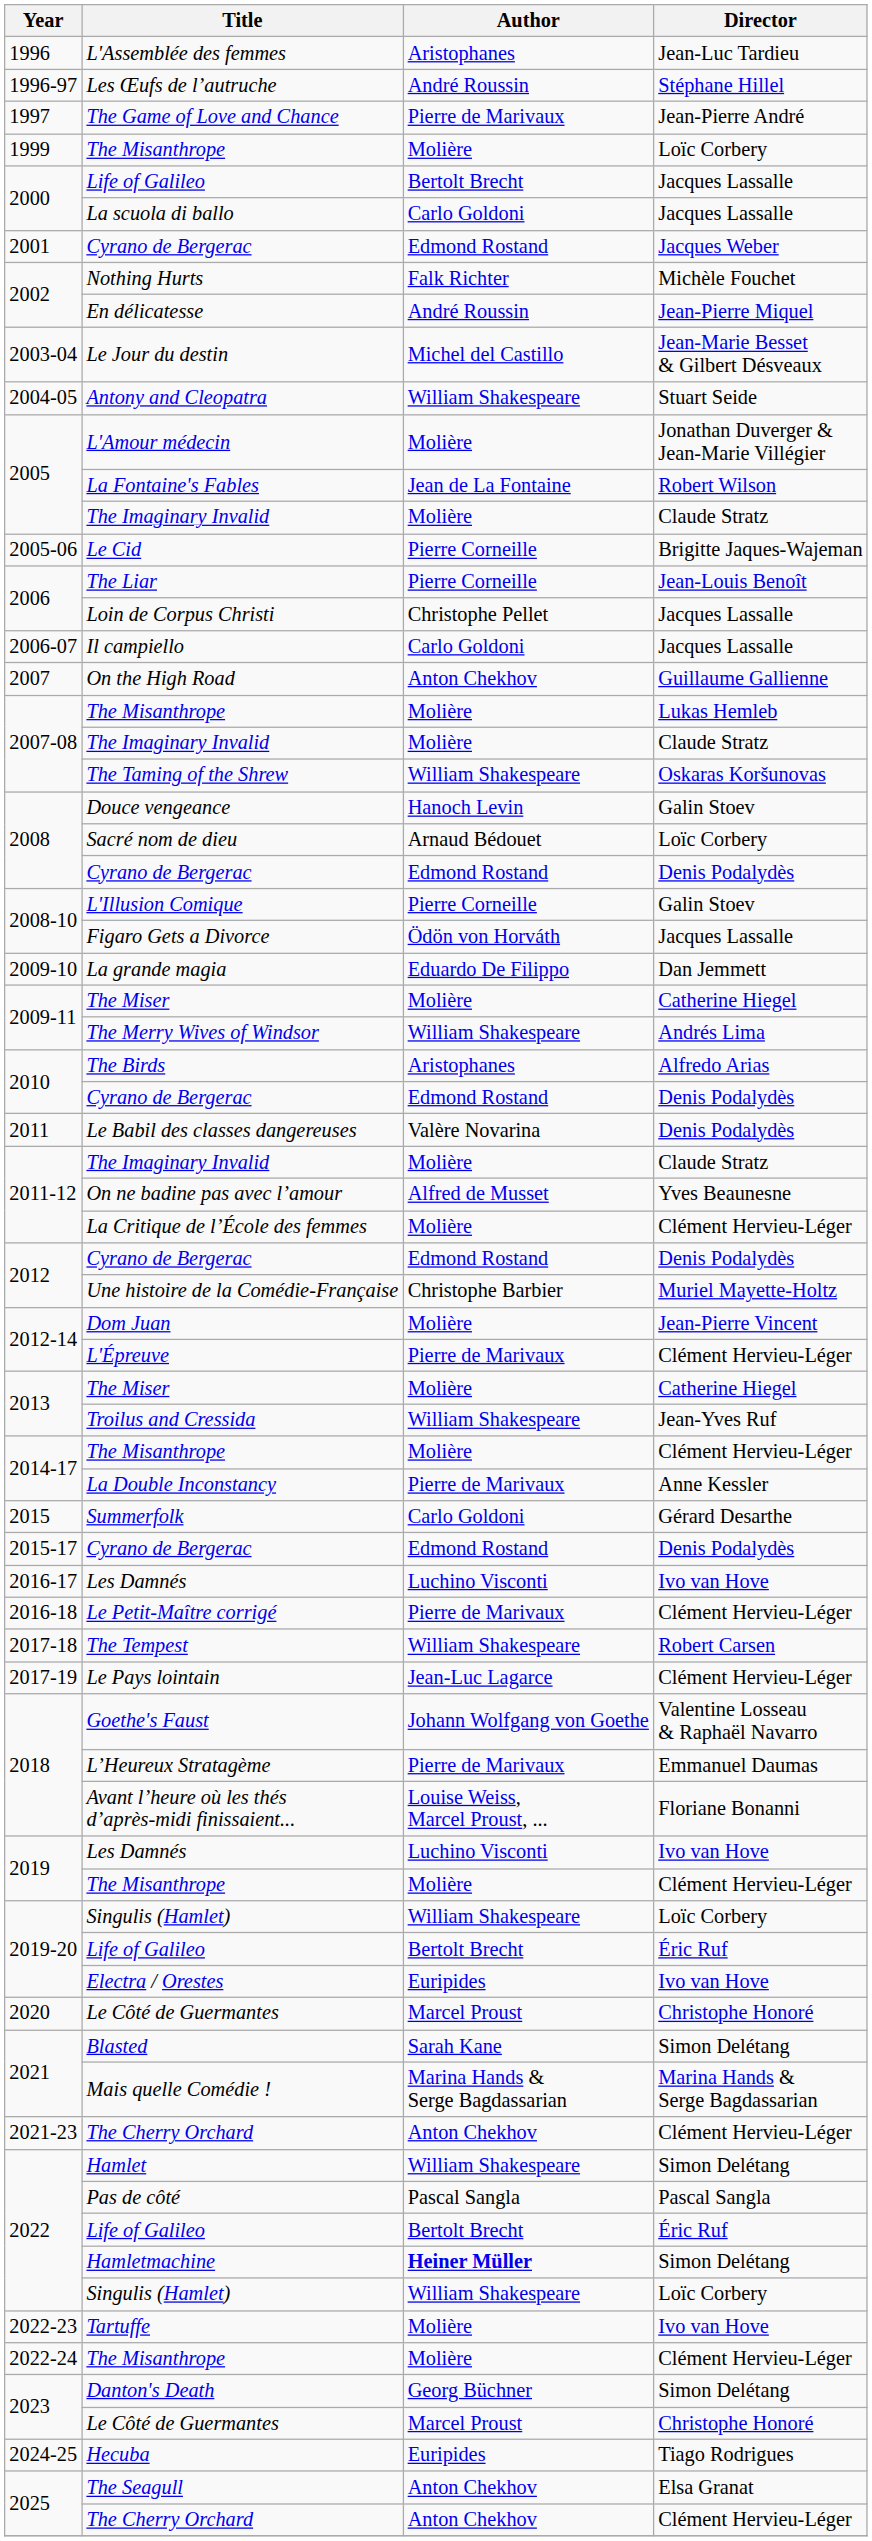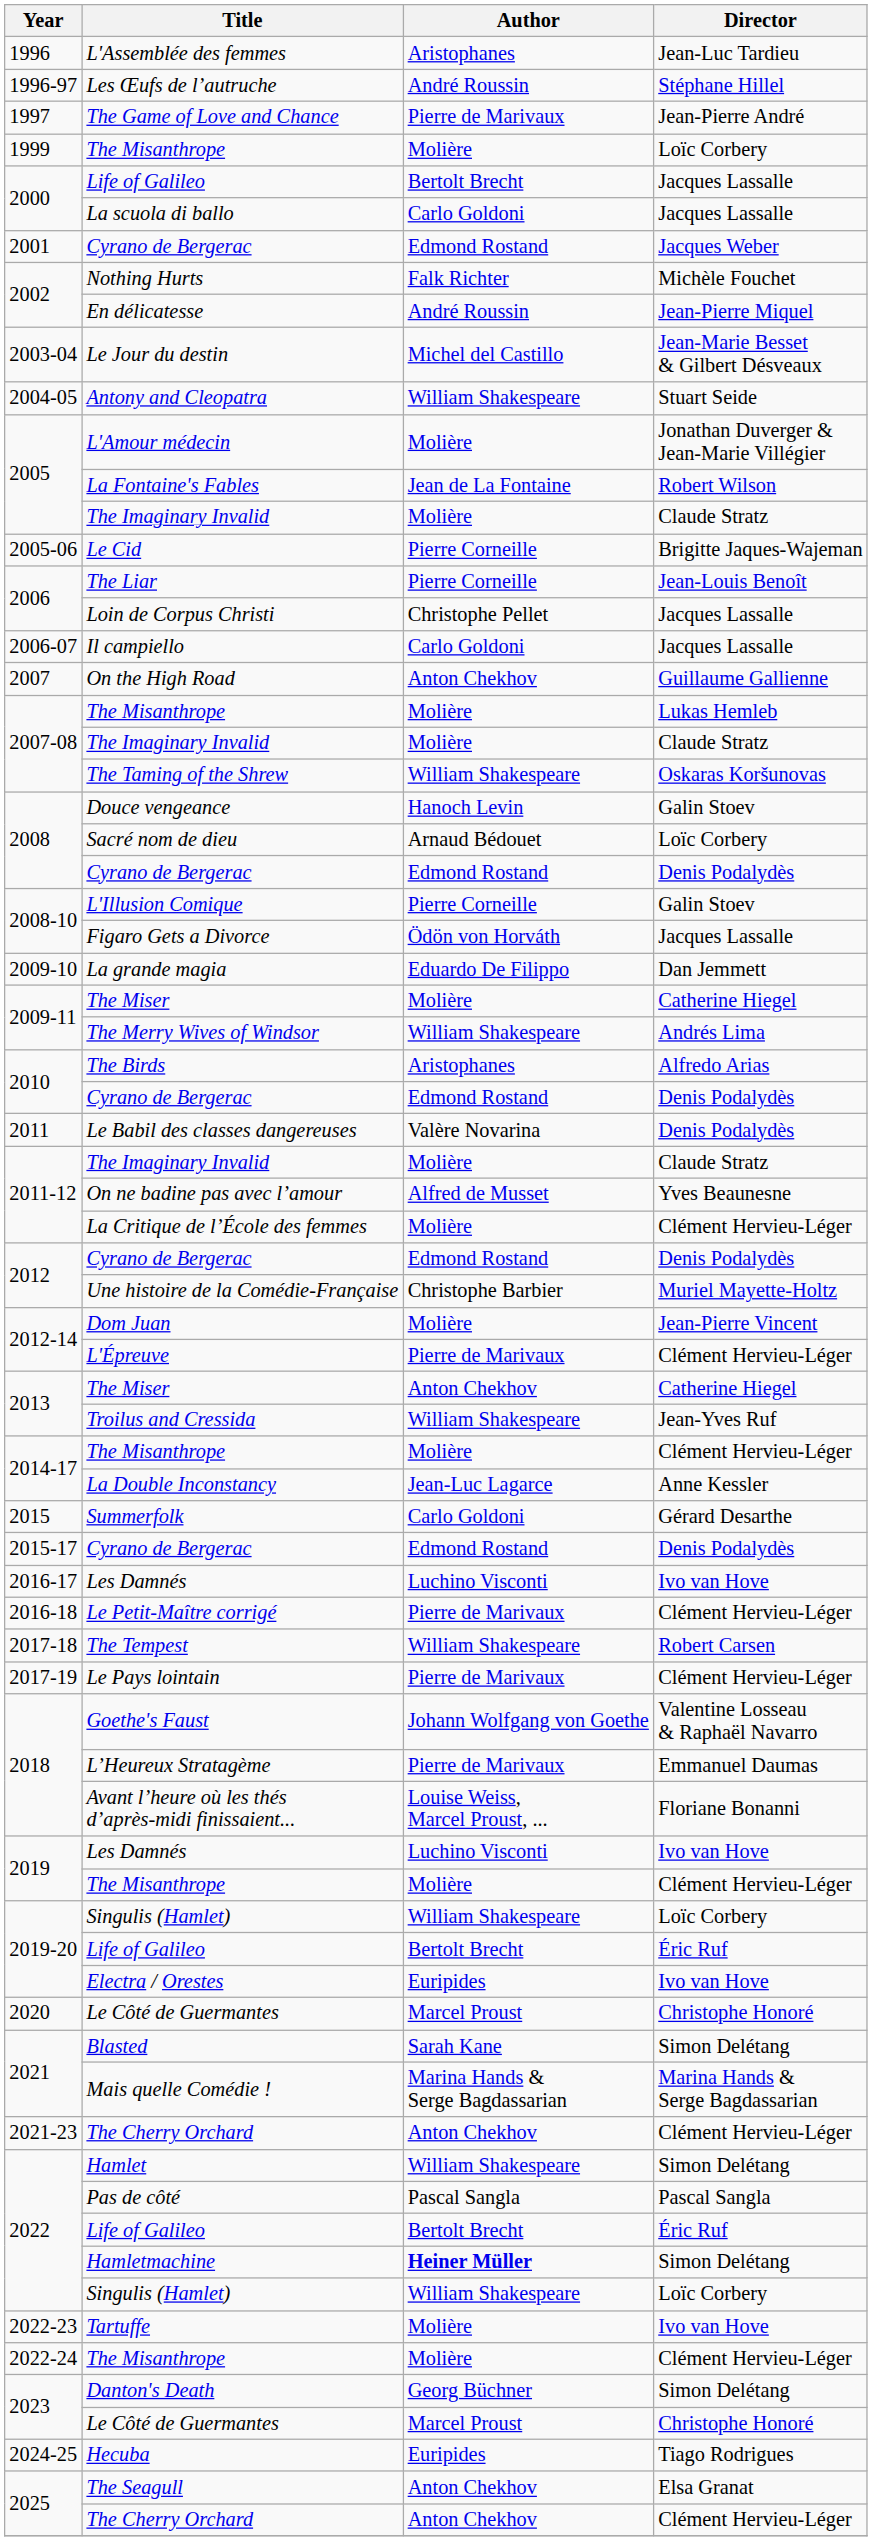2013 / The Miser | Author: Molière -> Anton Chekhov
La Double Inconstancy | Author: Pierre de Marivaux -> Jean-Luc Lagarce
Le Pays lointain | Author: Jean-Luc Lagarce -> Pierre de Marivaux
